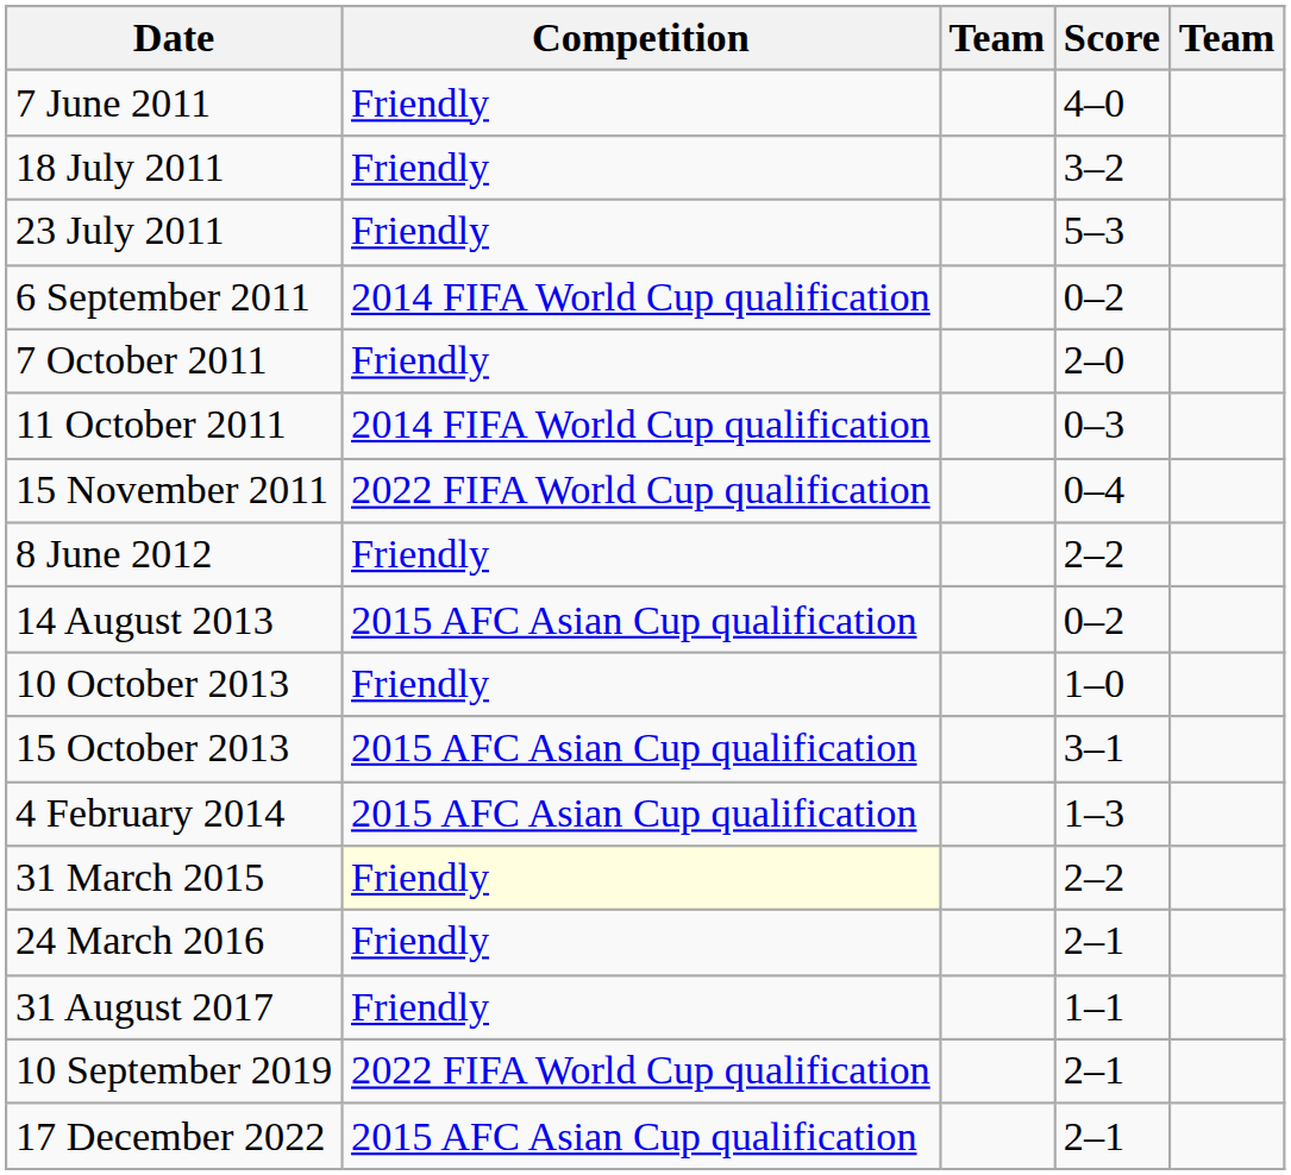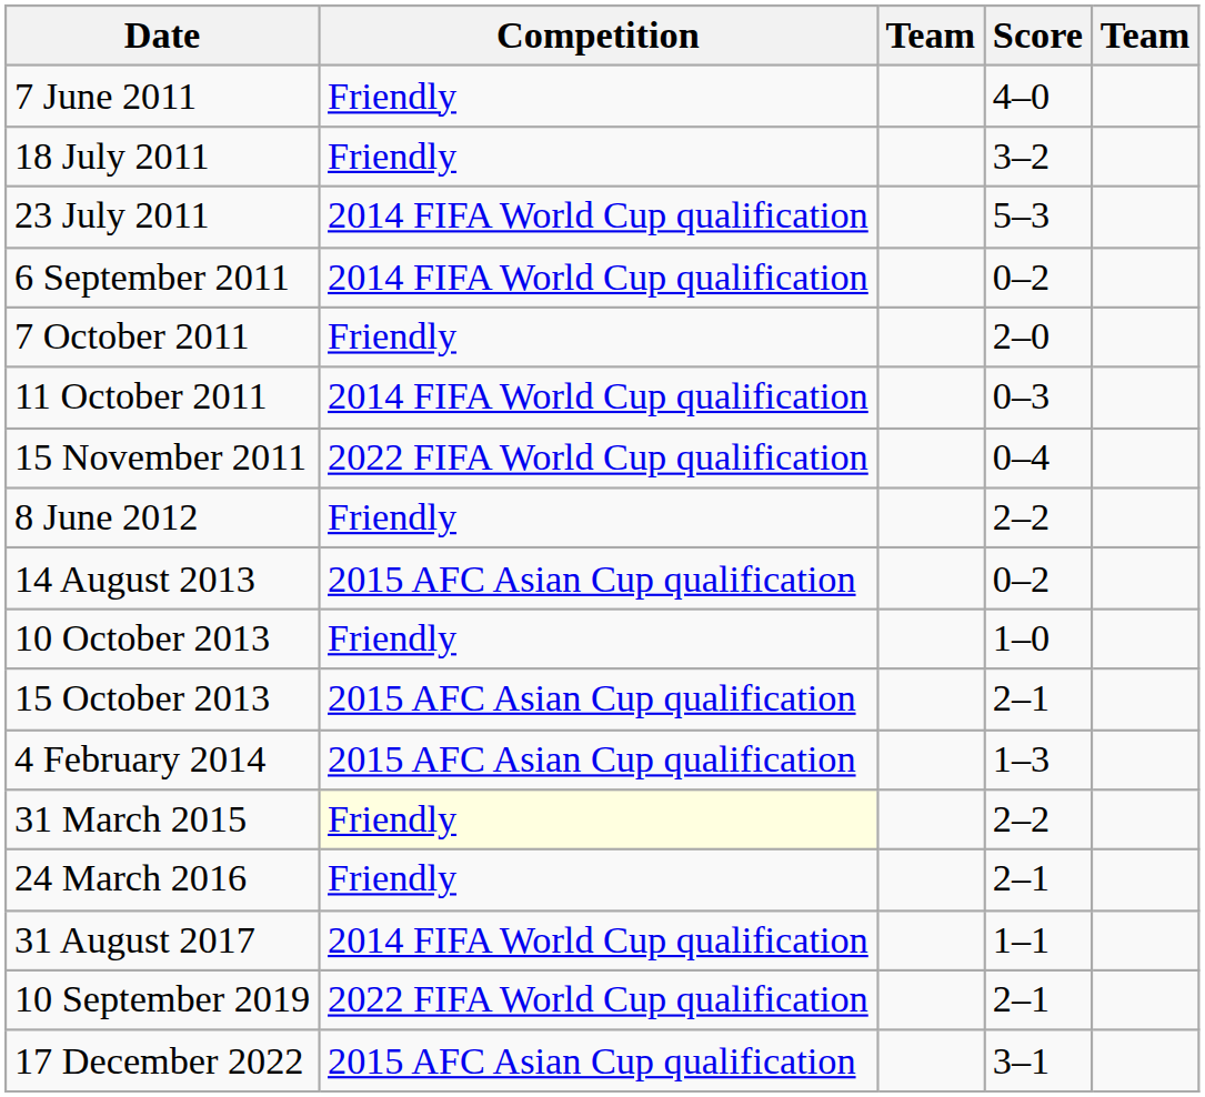23 July 2011 | Competition: Friendly -> 2014 FIFA World Cup qualification
15 October 2013 | Score: 3–1 -> 2–1
31 August 2017 | Competition: Friendly -> 2014 FIFA World Cup qualification
17 December 2022 | Score: 2–1 -> 3–1
